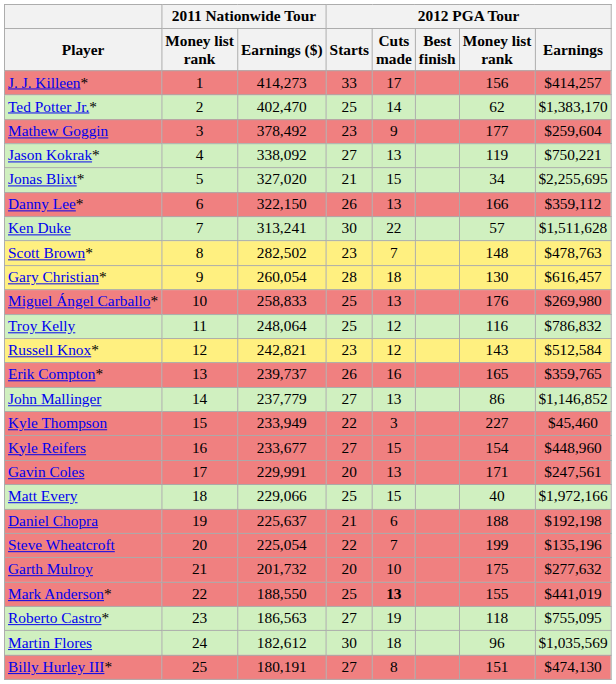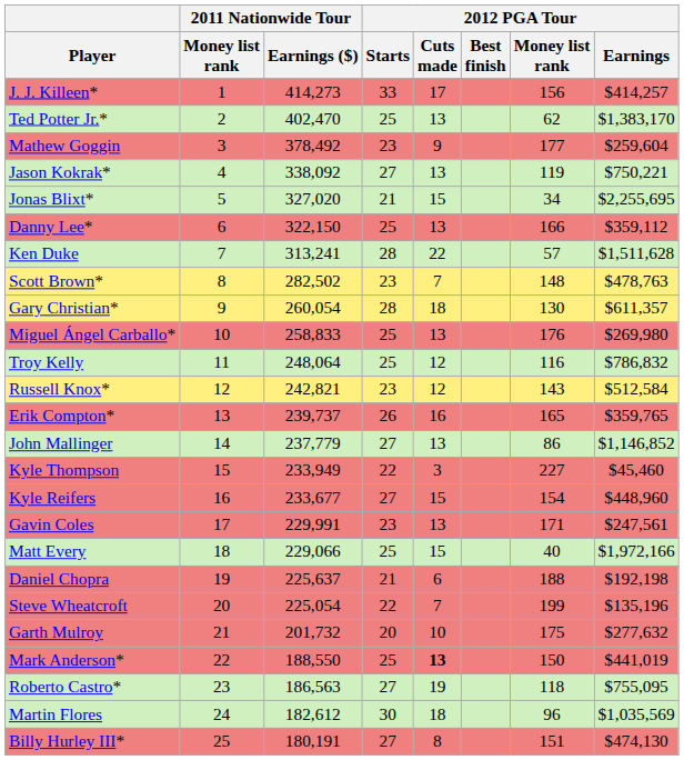Ted Potter Jr.* | 2012 PGA Tour / Cuts made: 14 -> 13
Danny Lee* | 2012 PGA Tour / Starts: 26 -> 25
Ken Duke | 2012 PGA Tour / Starts: 30 -> 28
Gary Christian* | 2012 PGA Tour / Earnings: $616,457 -> $611,357
Gavin Coles | 2012 PGA Tour / Starts: 20 -> 23
Mark Anderson* | 2012 PGA Tour / Money list rank: 155 -> 150
